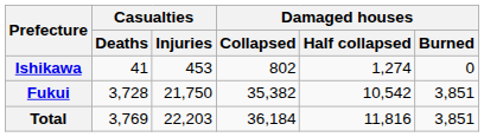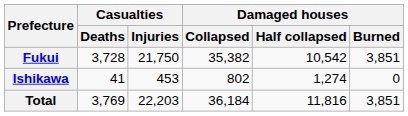rows swapped: Fukui <-> Ishikawa
